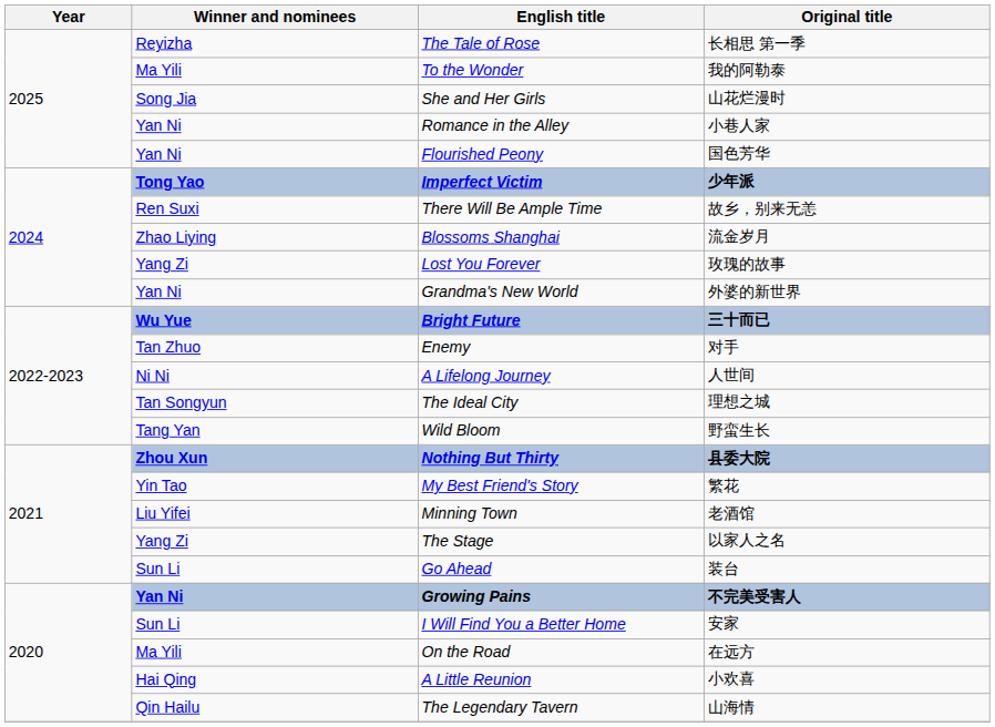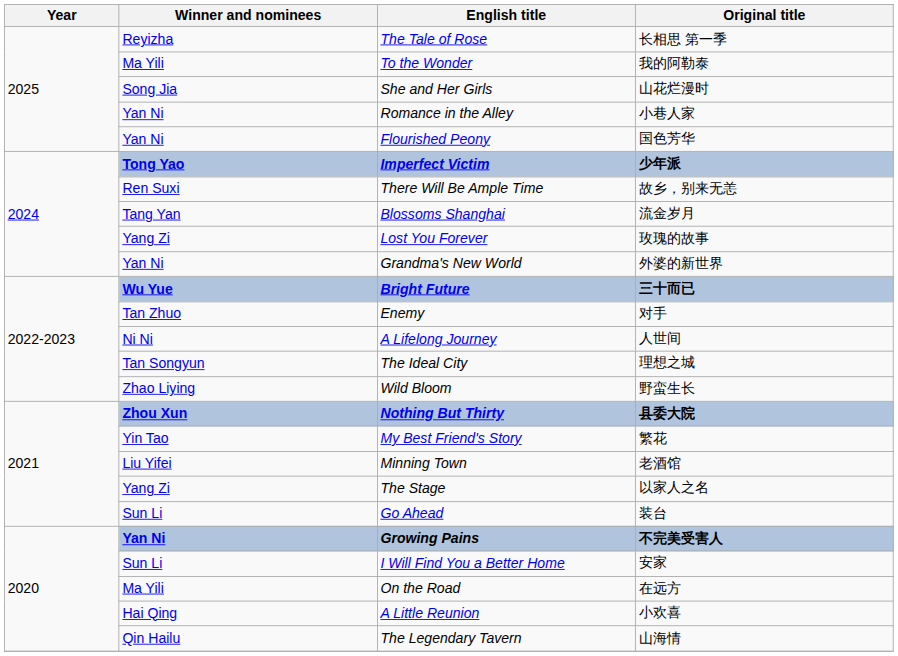Blossoms Shanghai | Winner and nominees: Zhao Liying -> Tang Yan
Wild Bloom | Winner and nominees: Tang Yan -> Zhao Liying
